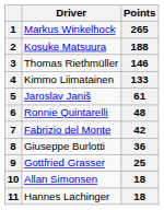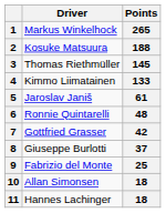3 | Points: 146 -> 145
7 | Driver: Fabrizio del Monte -> Gottfried Grasser
8 | Points: 36 -> 37
9 | Driver: Gottfried Grasser -> Fabrizio del Monte
